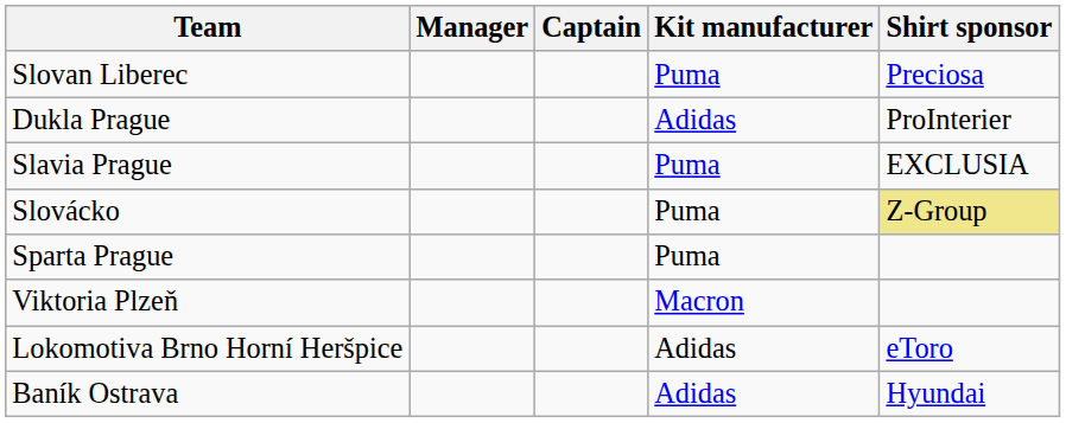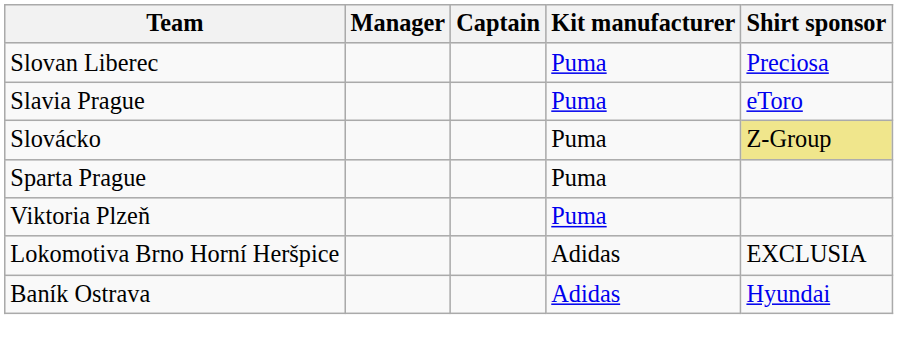- row: Dukla Prague | Adidas | ProInterier
Slavia Prague | Shirt sponsor: EXCLUSIA -> eToro
Viktoria Plzeň | Kit manufacturer: Macron -> Puma
Lokomotiva Brno Horní Heršpice | Shirt sponsor: eToro -> EXCLUSIA
